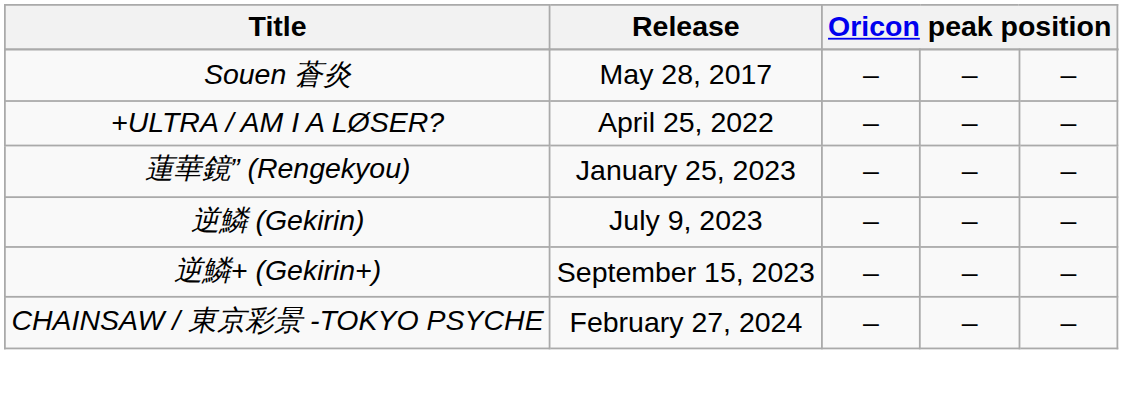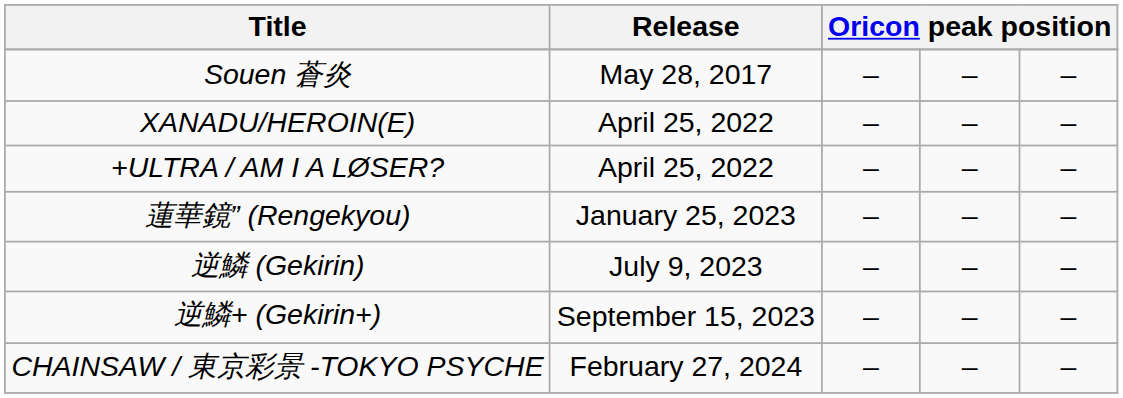+ row: XANADU/HEROIN(E) | April 25, 2022 | – | – | –
